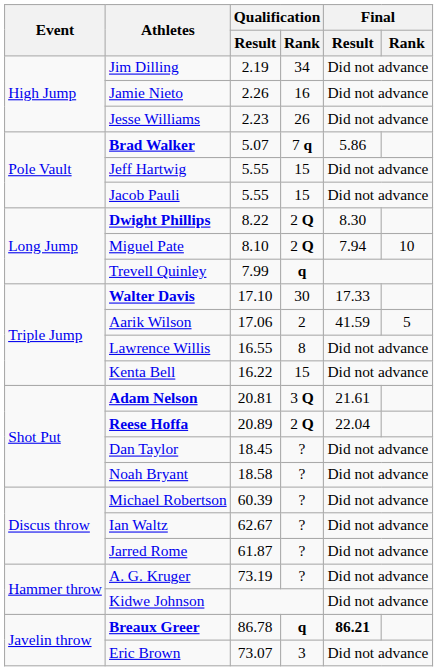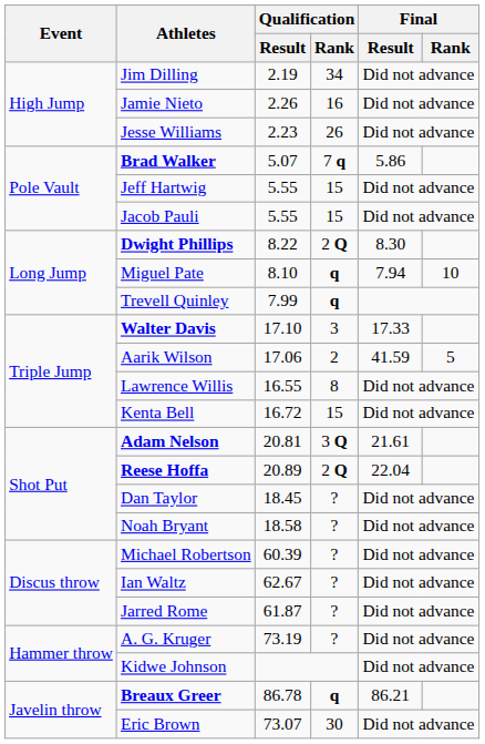Miguel Pate | Qualification / Rank: 2 Q -> q
Walter Davis | Qualification / Rank: 30 -> 3
Kenta Bell | Qualification / Result: 16.22 -> 16.72
Breaux Greer | Final / Result: bold -> normal
Eric Brown | Qualification / Rank: 3 -> 30
